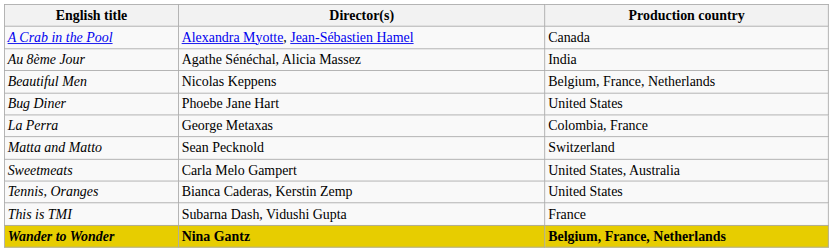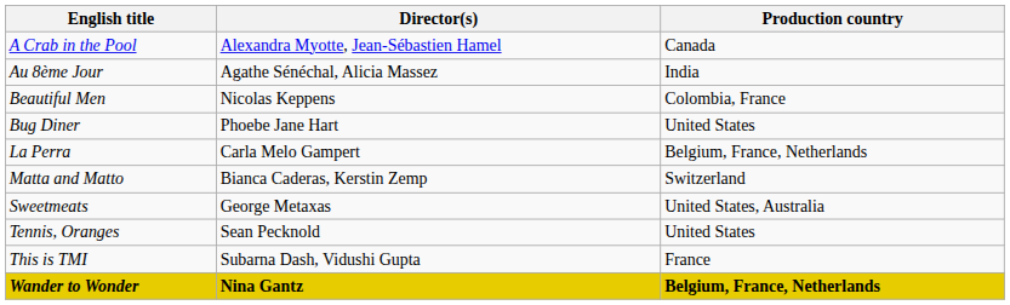Beautiful Men | Production country: Belgium, France, Netherlands -> Colombia, France
La Perra | Director(s): George Metaxas -> Carla Melo Gampert
La Perra | Production country: Colombia, France -> Belgium, France, Netherlands
Matta and Matto | Director(s): Sean Pecknold -> Bianca Caderas, Kerstin Zemp
Sweetmeats | Director(s): Carla Melo Gampert -> George Metaxas
Tennis, Oranges | Director(s): Bianca Caderas, Kerstin Zemp -> Sean Pecknold
